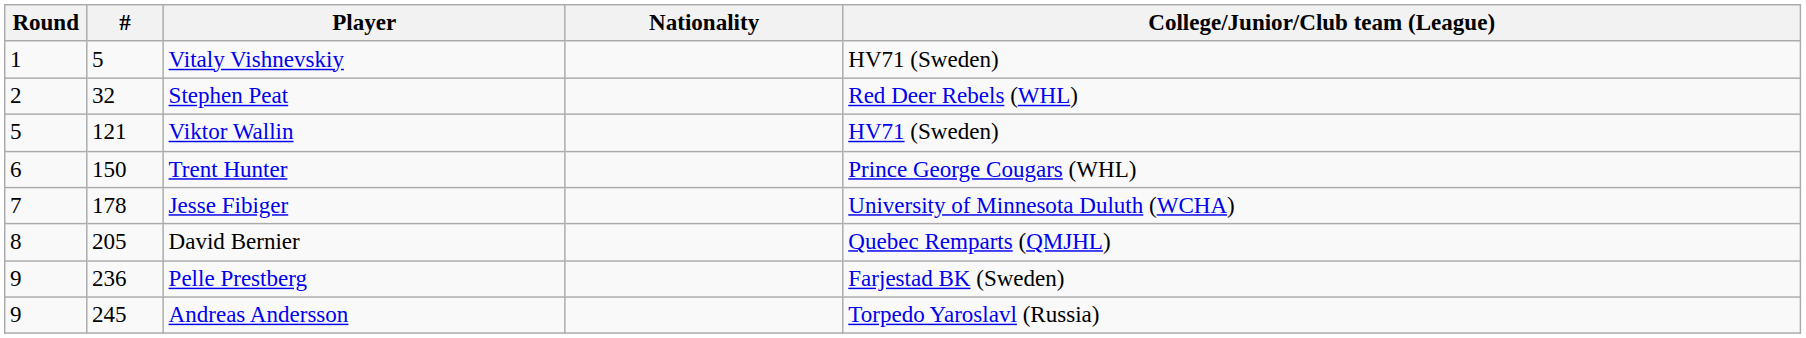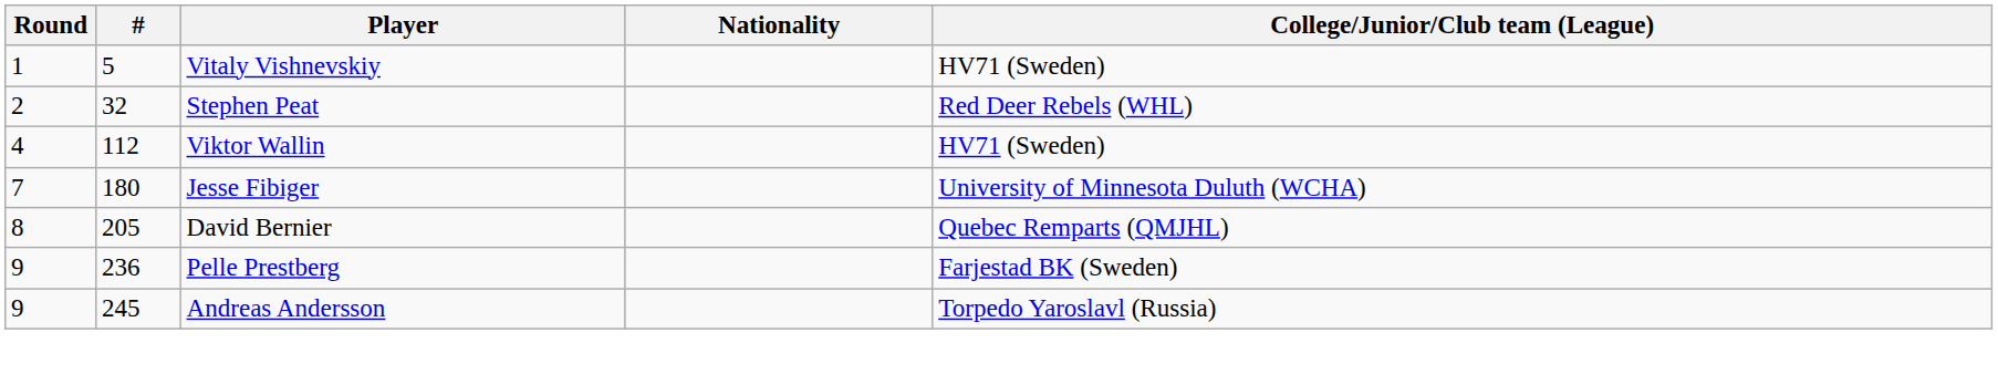Viktor Wallin | Round: 5 -> 4
Viktor Wallin | #: 121 -> 112
- row: 6 | 150 | Trent Hunter | Prince George Cougars (WHL)
Jesse Fibiger | #: 178 -> 180
